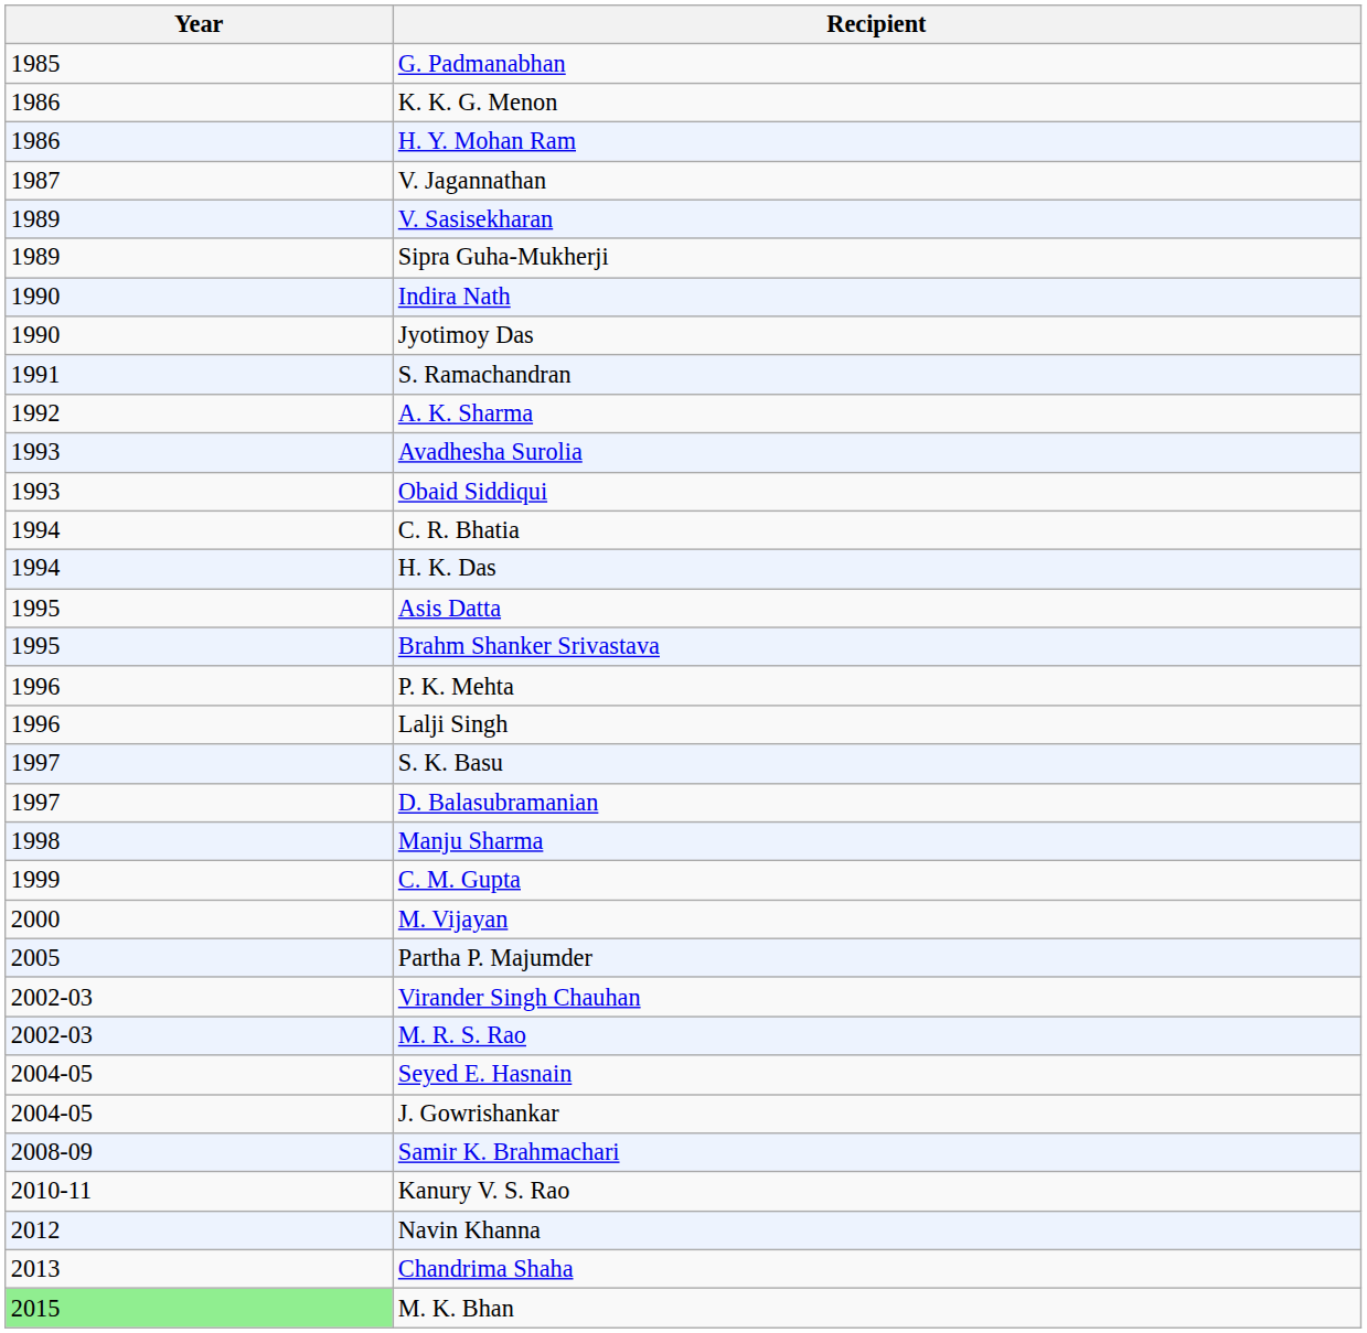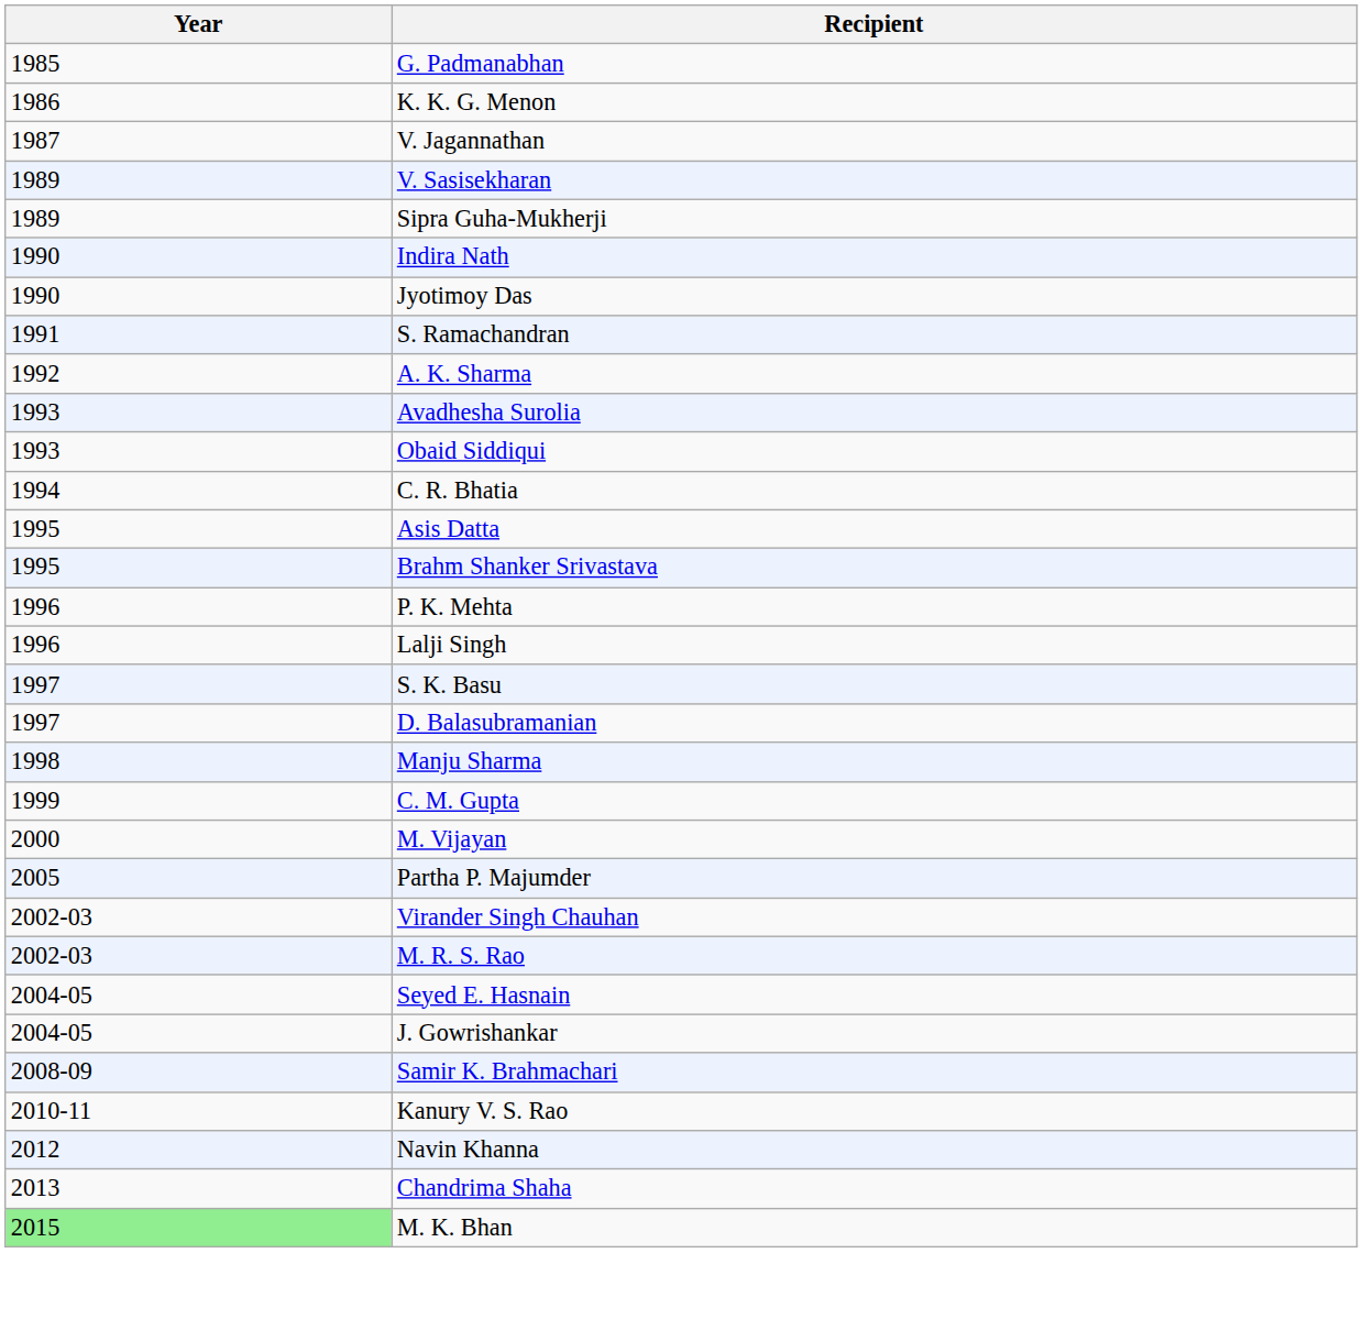- row: 1986 | H. Y. Mohan Ram
- row: 1994 | H. K. Das
